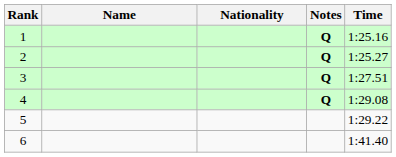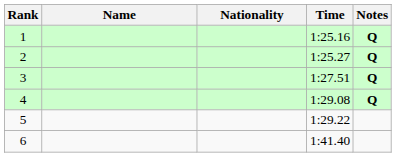columns swapped: Time <-> Notes
